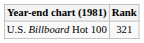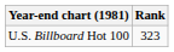U.S. Billboard Hot 100 | Rank: 321 -> 323
